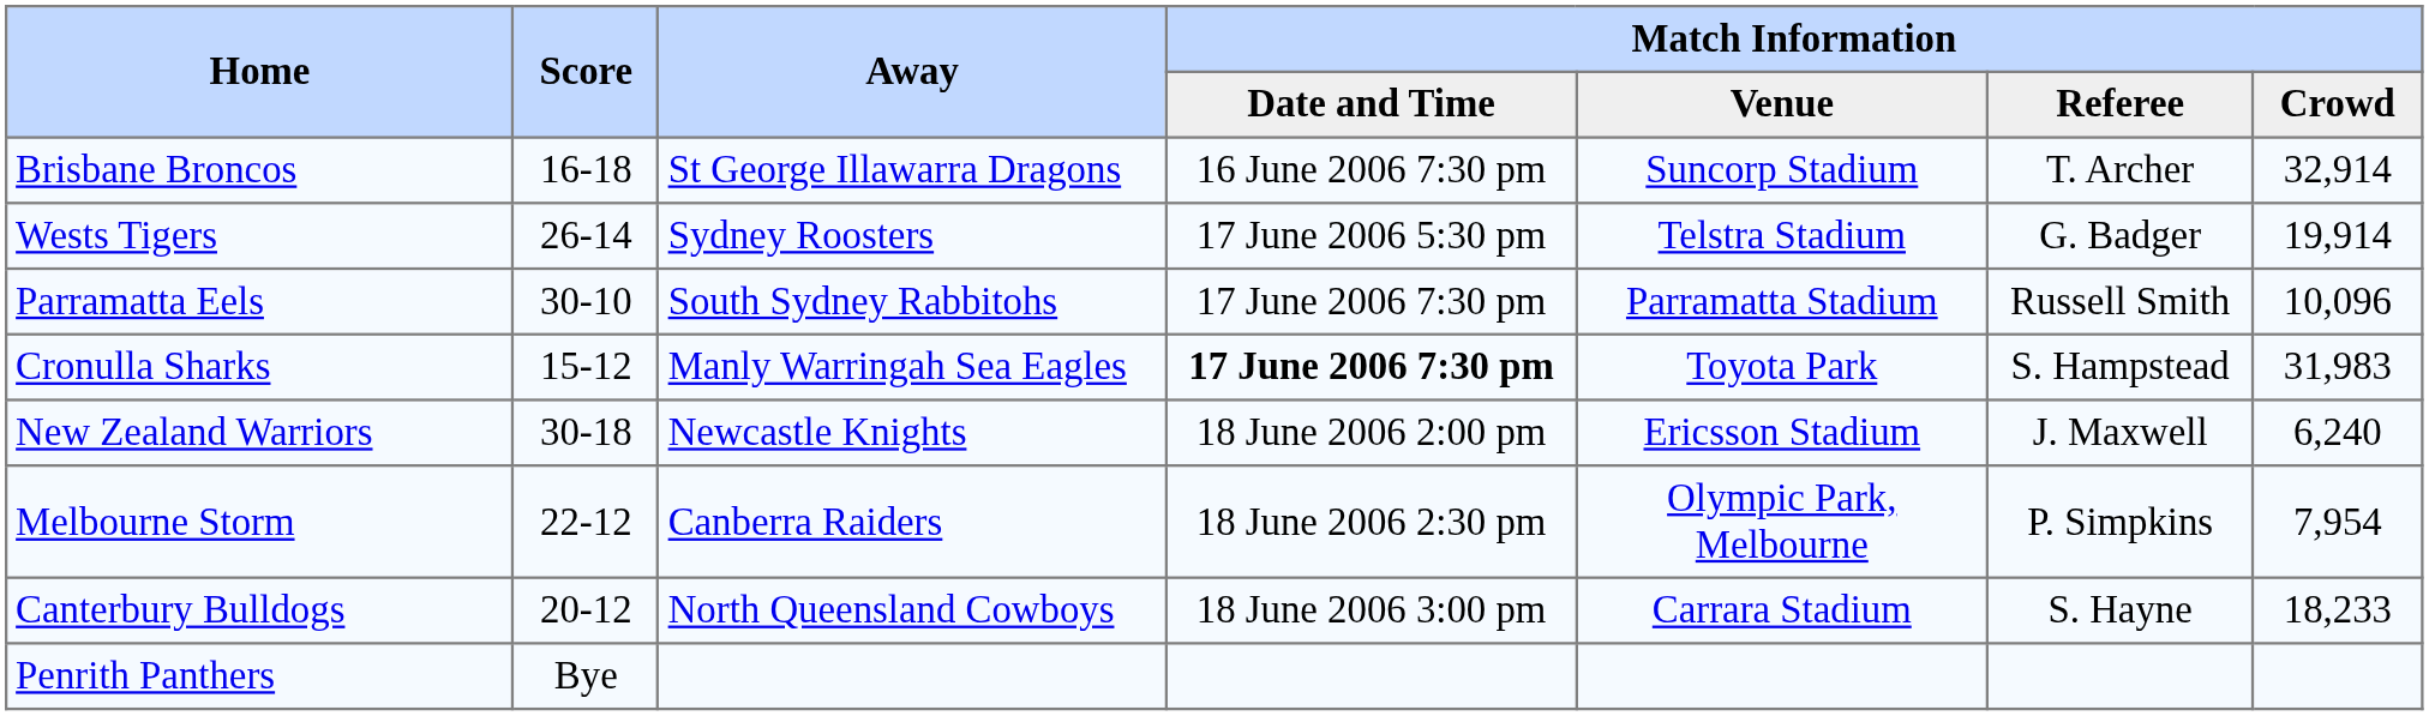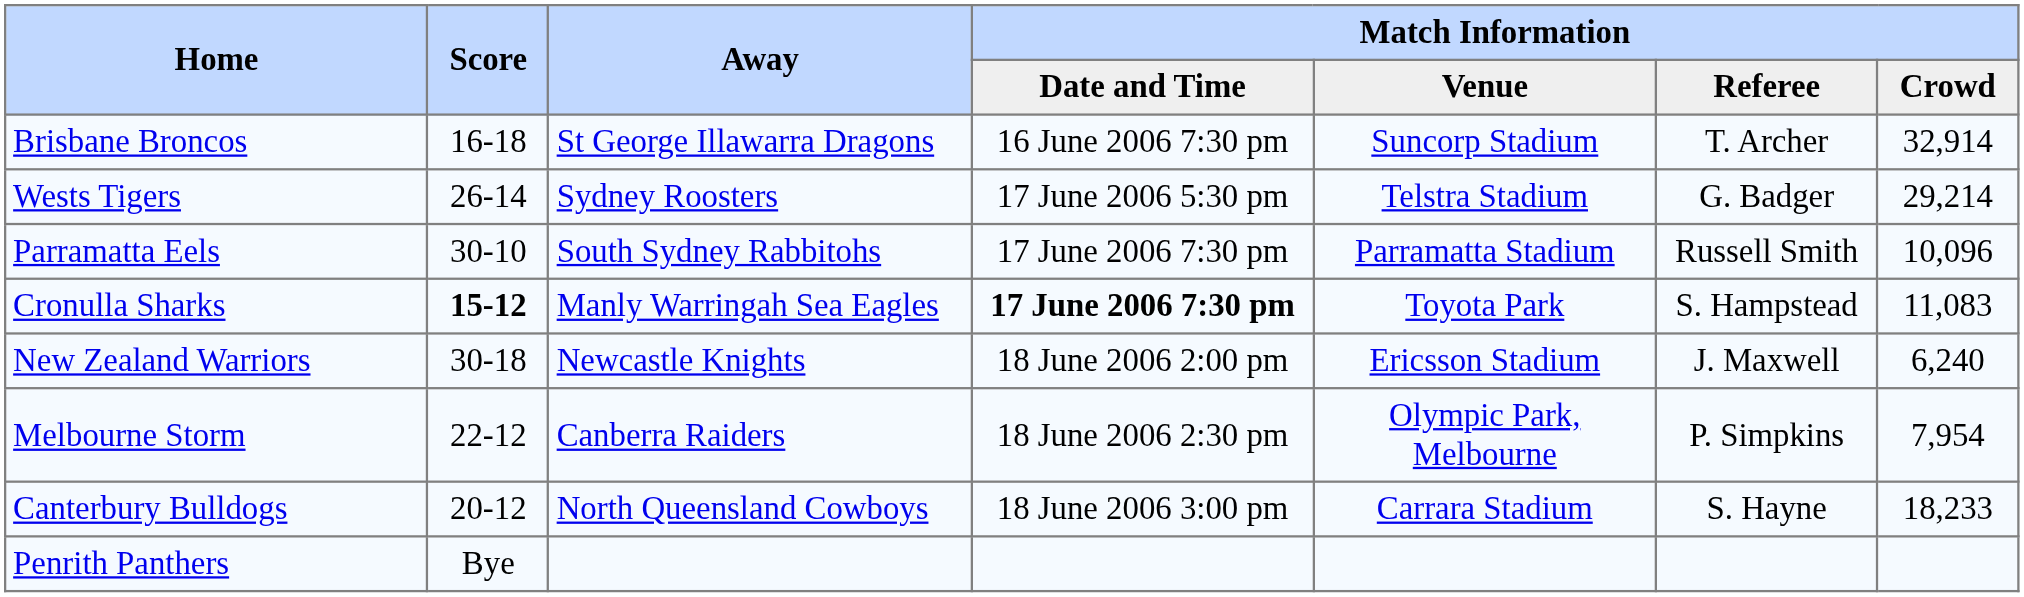Wests Tigers | Match Information / Crowd: 19,914 -> 29,214
Cronulla Sharks | Score: normal -> bold
Cronulla Sharks | Match Information / Crowd: 31,983 -> 11,083
